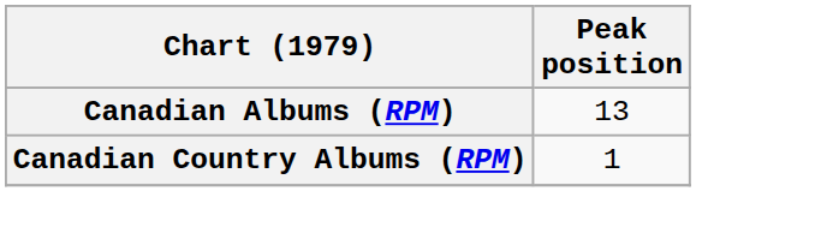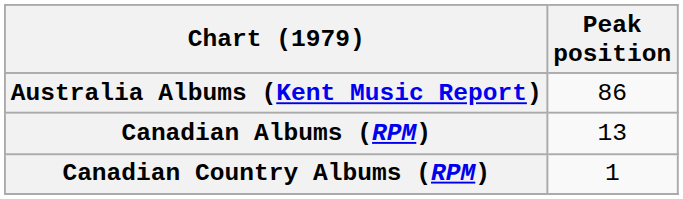+ row: Australia Albums (Kent Music Report) | 86
